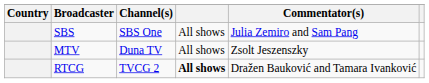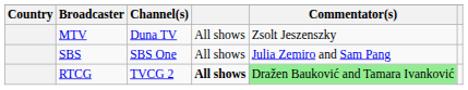rows swapped: SBS <-> MTV
RTCG | Commentator(s): no background -> lightgreen background
